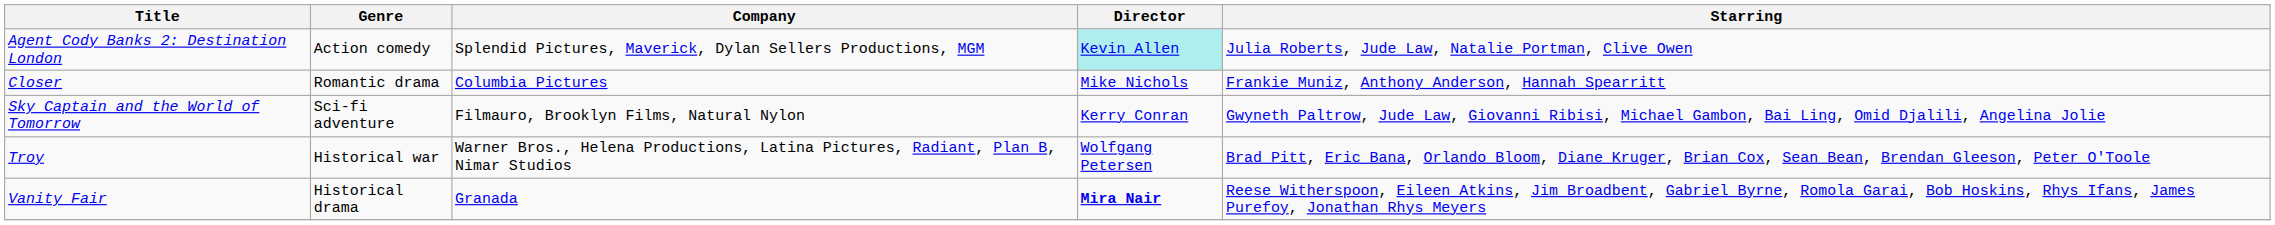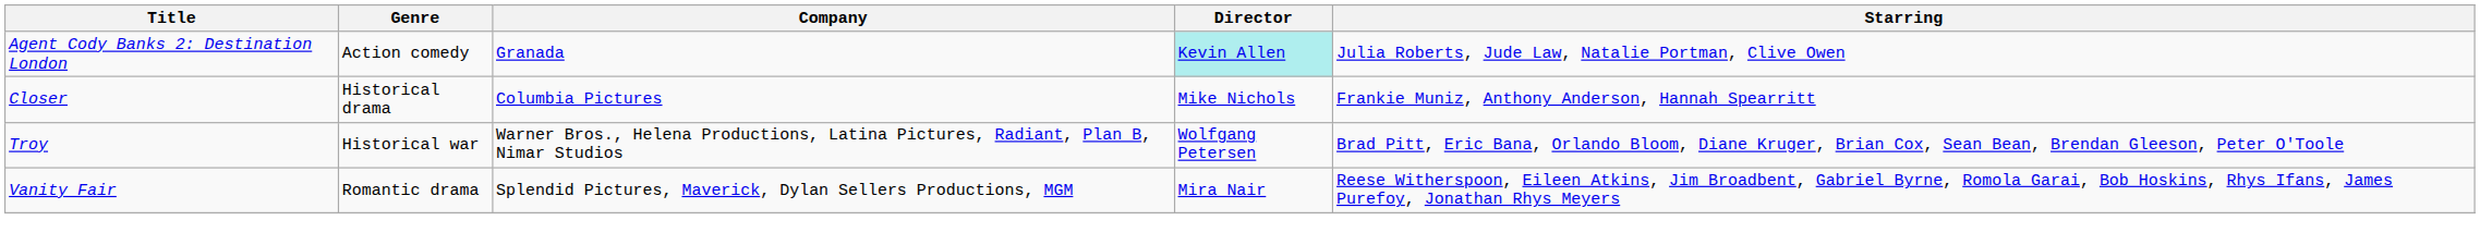Agent Cody Banks 2: Destination London | Company: Splendid Pictures, Maverick, Dylan Sellers Productions, MGM -> Granada
Closer | Genre: Romantic drama -> Historical drama
- row: Sky Captain and the World of Tomorrow | Sci-fi adventure | Filmauro, Brooklyn Films, Natural Nylon | Kerry Conran | Gwyneth Paltrow, Jude Law, Giovanni Ribisi, Michael Gambon, Bai Ling, Omid Djalili, Angelina Jolie
Vanity Fair | Genre: Historical drama -> Romantic drama
Vanity Fair | Company: Granada -> Splendid Pictures, Maverick, Dylan Sellers Productions, MGM
Vanity Fair | Director: bold -> normal
